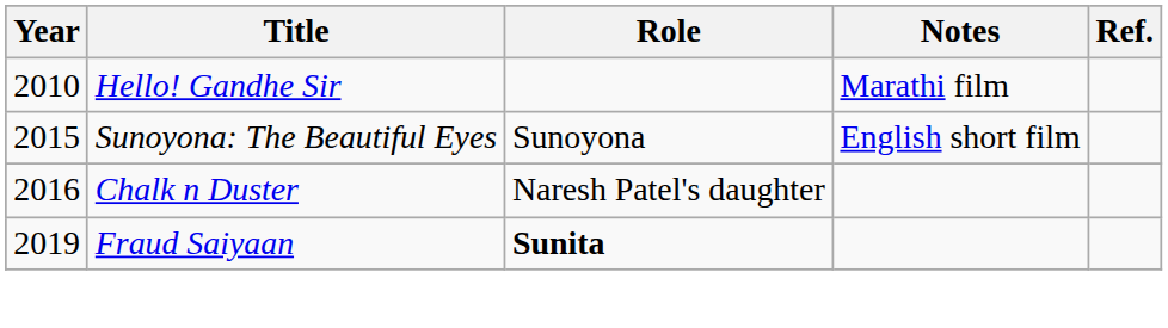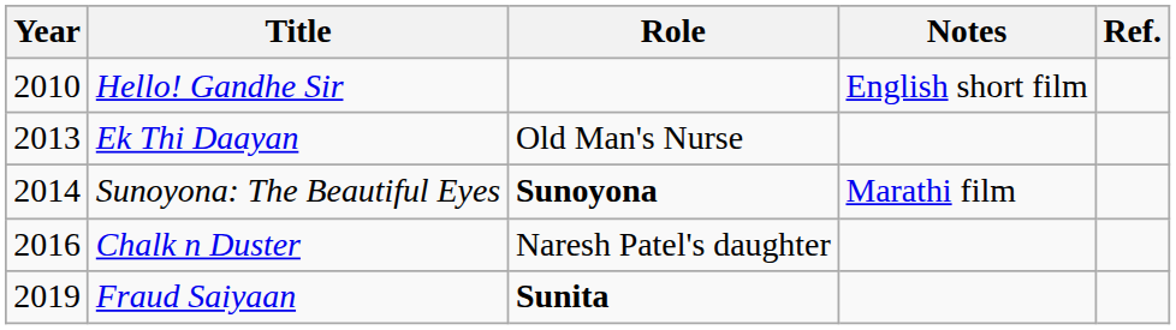Hello! Gandhe Sir | Notes: Marathi film -> English short film
+ row: 2013 | Ek Thi Daayan | Old Man's Nurse
Sunoyona: The Beautiful Eyes | Year: 2015 -> 2014
Sunoyona: The Beautiful Eyes | Role: normal -> bold
Sunoyona: The Beautiful Eyes | Notes: English short film -> Marathi film
